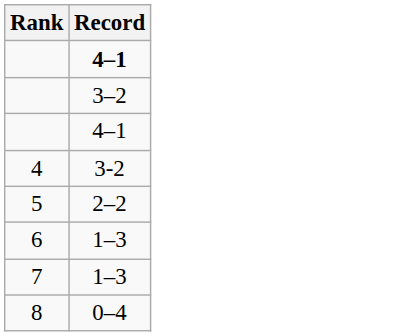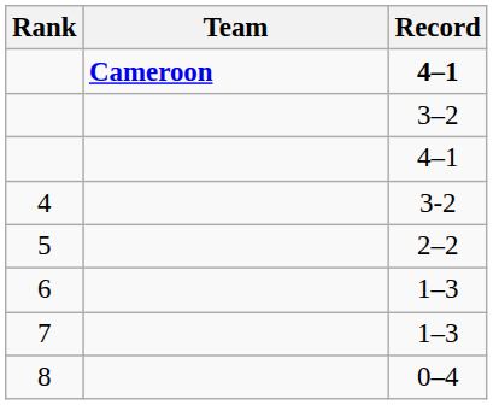+ column: Team | Cameroon
